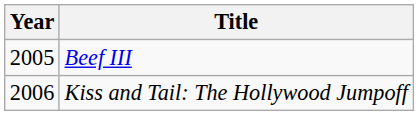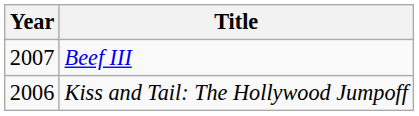Beef III | Year: 2005 -> 2007
